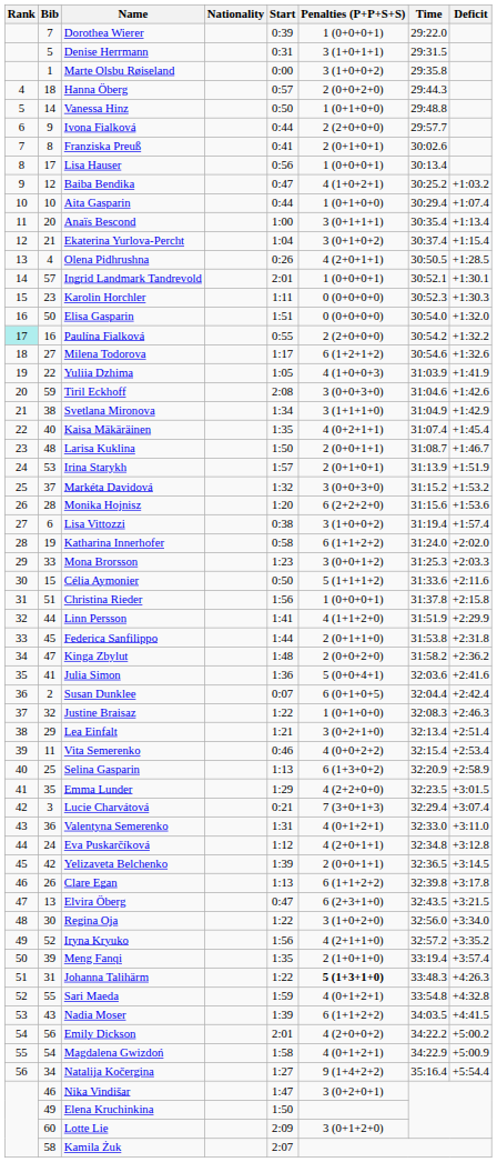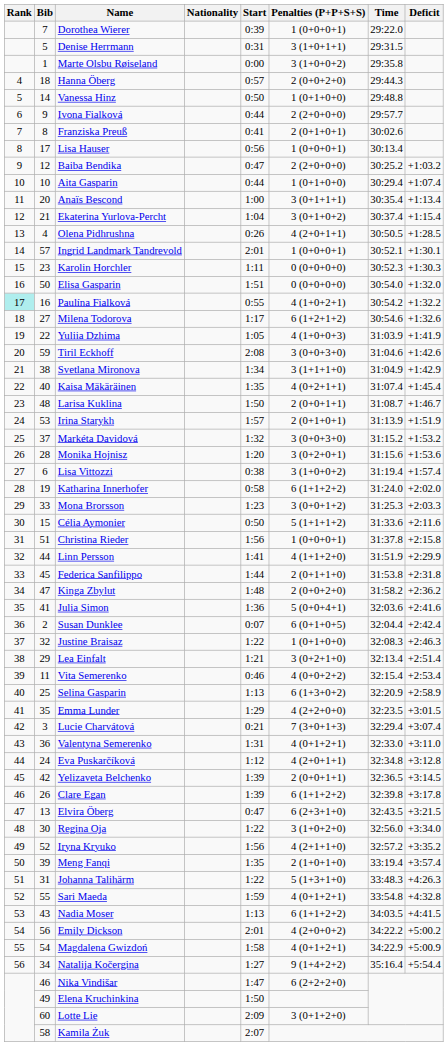Baiba Bendika | Penalties (P+P+S+S): 4 (1+0+2+1) -> 2 (2+0+0+0)
Paulína Fialková | Penalties (P+P+S+S): 2 (2+0+0+0) -> 4 (1+0+2+1)
Monika Hojnisz | Penalties (P+P+S+S): 6 (2+2+2+0) -> 3 (0+2+0+1)
Clare Egan | Start: 1:13 -> 1:39
Johanna Talihärm | Penalties (P+P+S+S): bold -> normal
Nadia Moser | Start: 1:39 -> 1:13
Nika Vindišar | Penalties (P+P+S+S): 3 (0+2+0+1) -> 6 (2+2+2+0)
